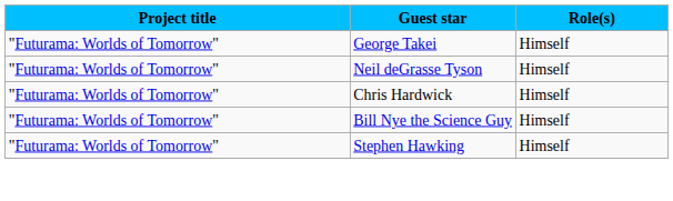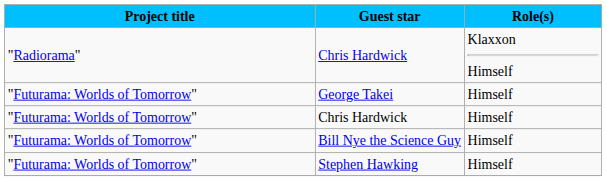+ row: "Radiorama" | Chris Hardwick | Klaxxon Himself
- row: "Futurama: Worlds of Tomorrow" | Neil deGrasse Tyson | Himself
